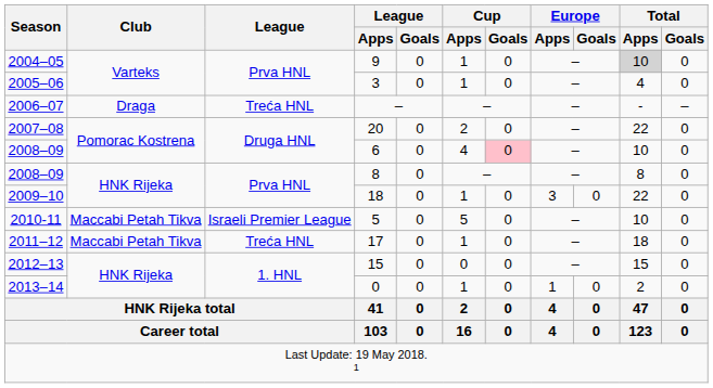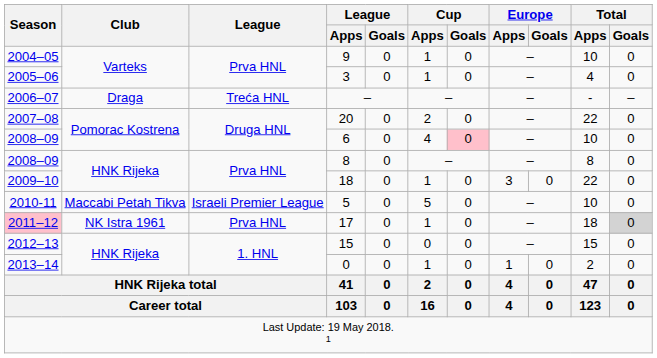9 | Total / Apps: lightgrey background -> no background
17 | Season: no background -> pink background
17 | Club: Maccabi Petah Tikva -> NK Istra 1961
17 | League: Treća HNL -> Prva HNL
17 | Total / Goals: no background -> lightgrey background
